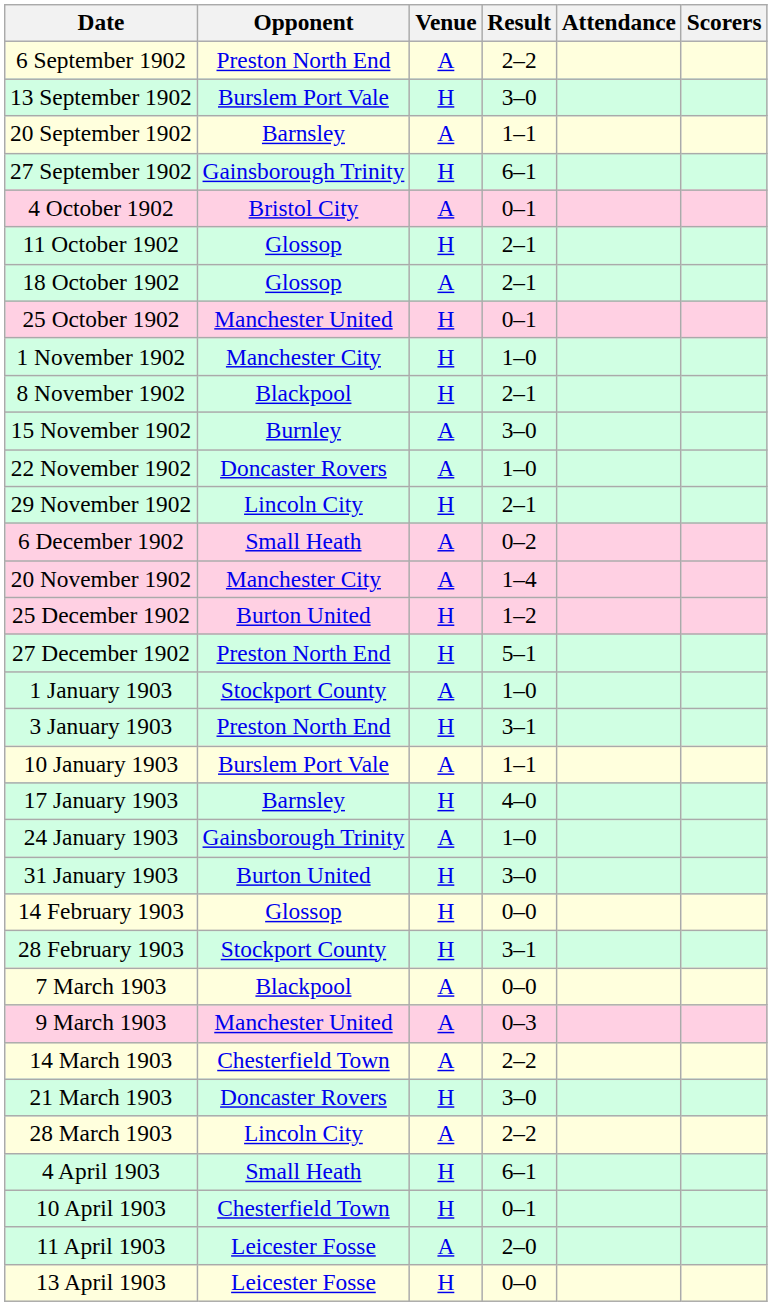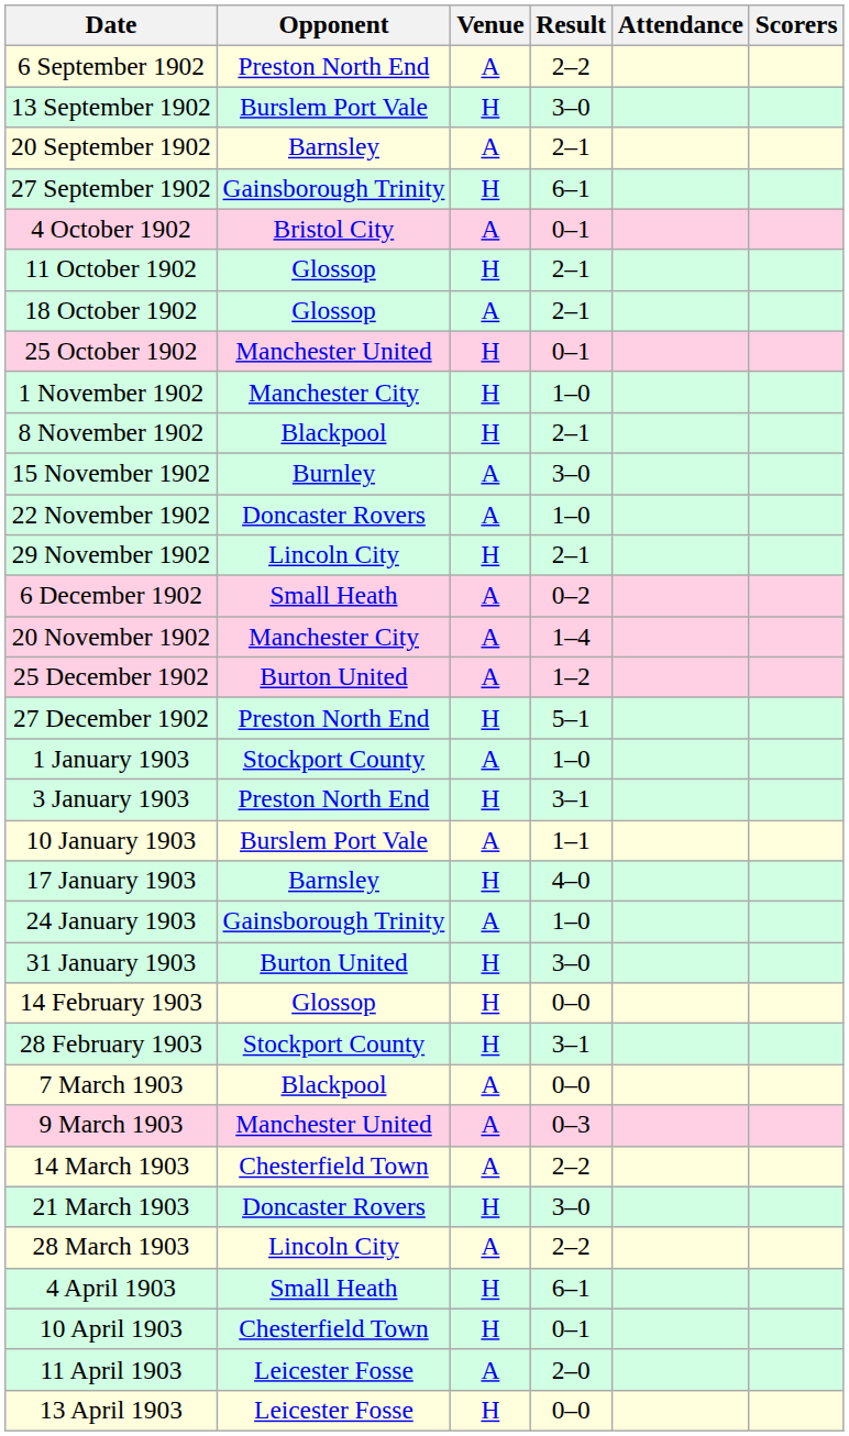20 September 1902 | Result: 1–1 -> 2–1
25 December 1902 | Venue: H -> A
